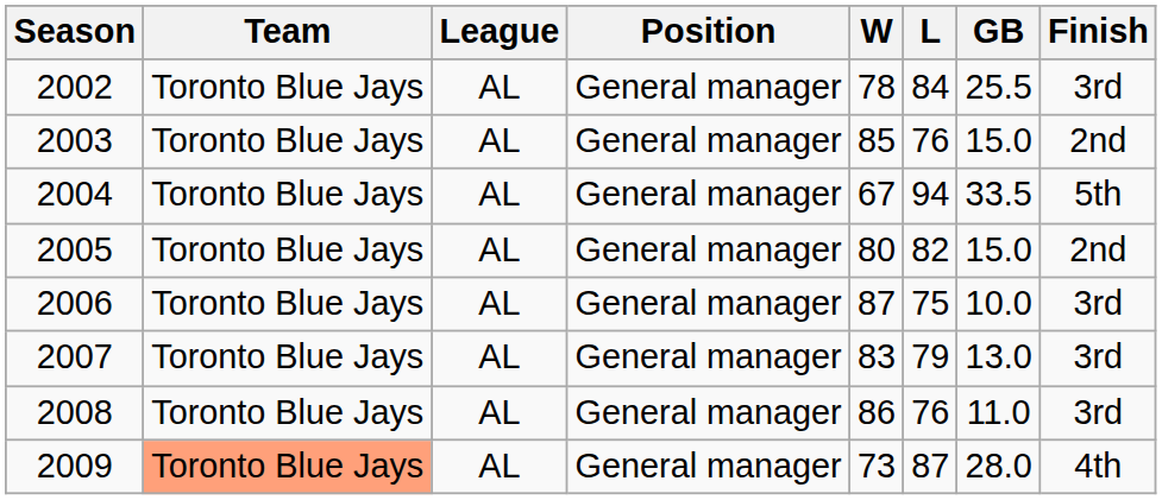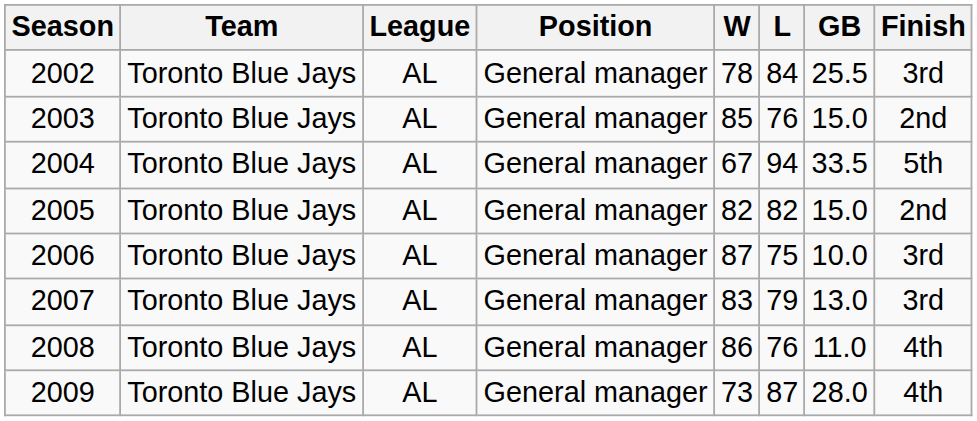2005 | W: 80 -> 82
2008 | Finish: 3rd -> 4th
2009 | Team: lightsalmon background -> no background
